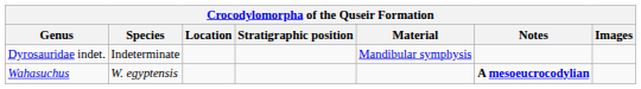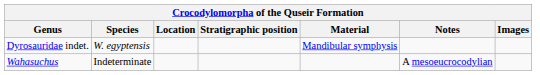Dyrosauridae indet. | Species: Indeterminate -> W. egyptensis
Wahasuchus | Species: W. egyptensis -> Indeterminate
Wahasuchus | Notes: bold -> normal
